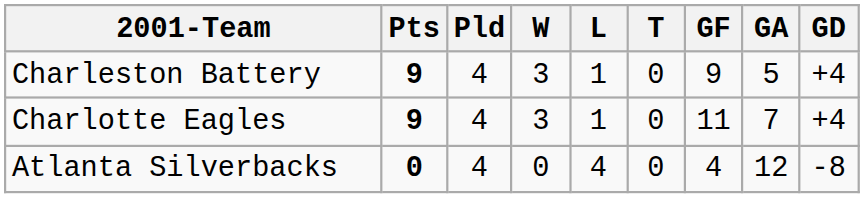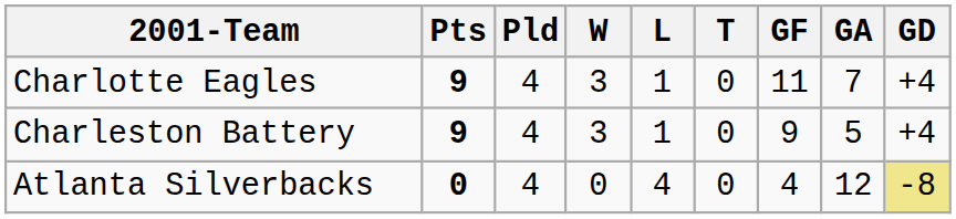rows swapped: Charlotte Eagles <-> Charleston Battery
Atlanta Silverbacks | GD: no background -> khaki background
